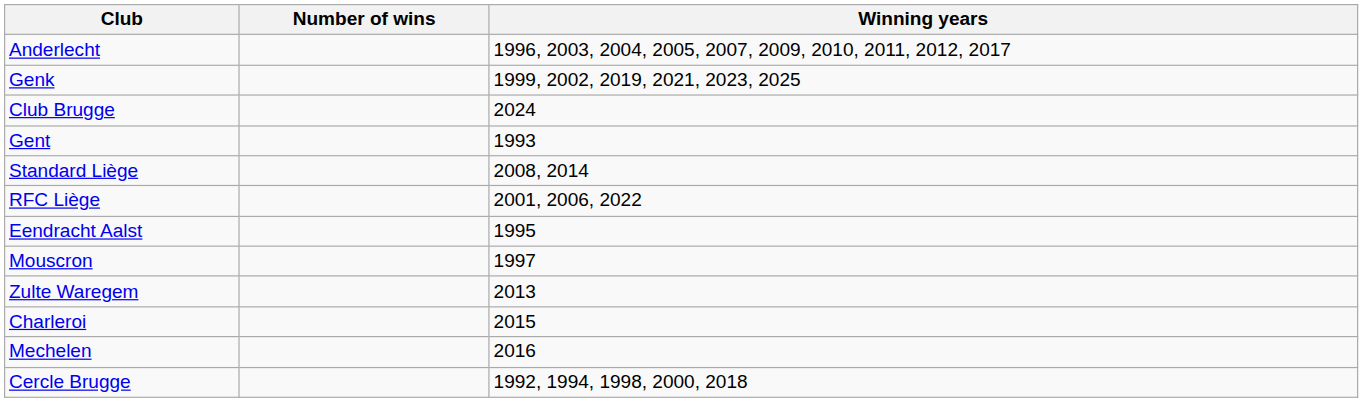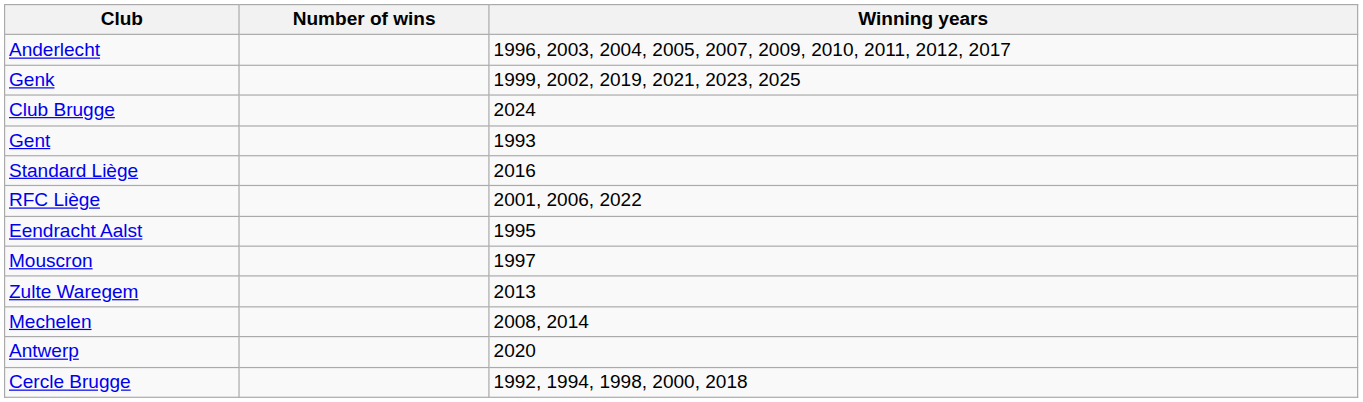Standard Liège | Winning years: 2008, 2014 -> 2016
- row: Charleroi | 2015
Mechelen | Winning years: 2016 -> 2008, 2014
+ row: Antwerp | 2020
